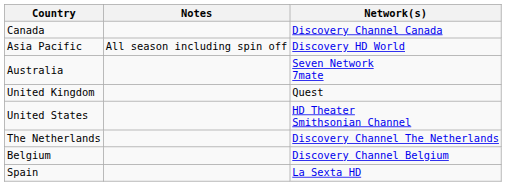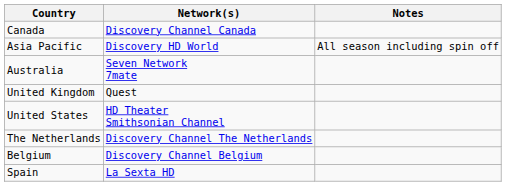columns swapped: Network(s) <-> Notes
